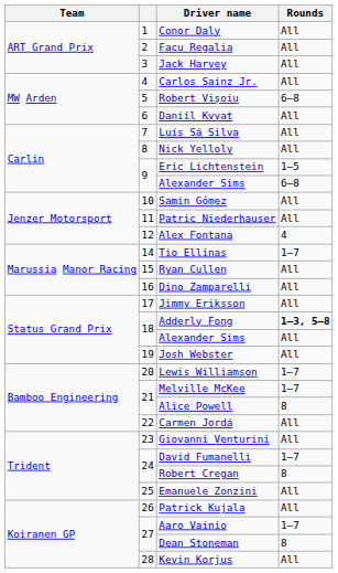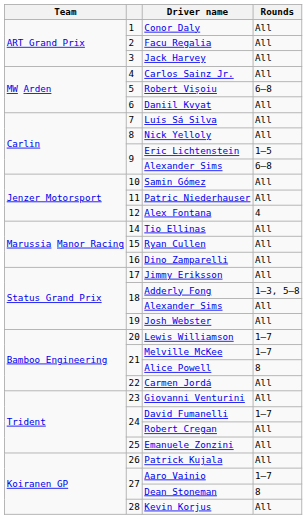Tio Ellinas | Rounds: 1–7 -> All
Adderly Fong | Rounds: bold -> normal
Robert Cregan | Rounds: 8 -> All
